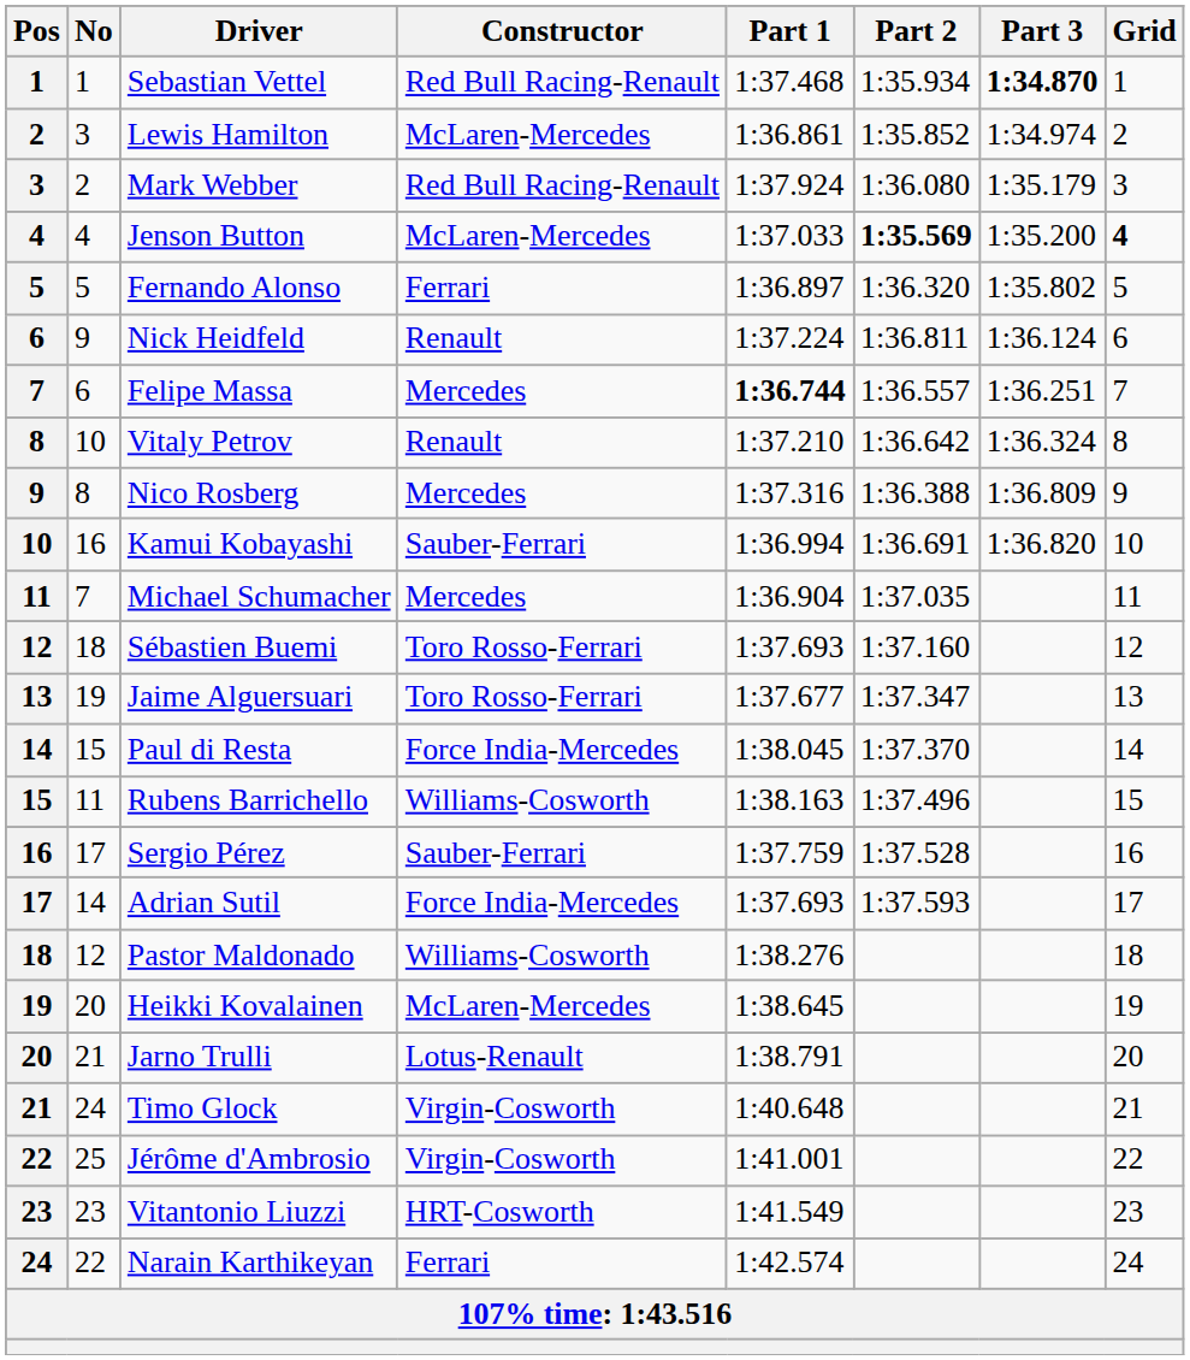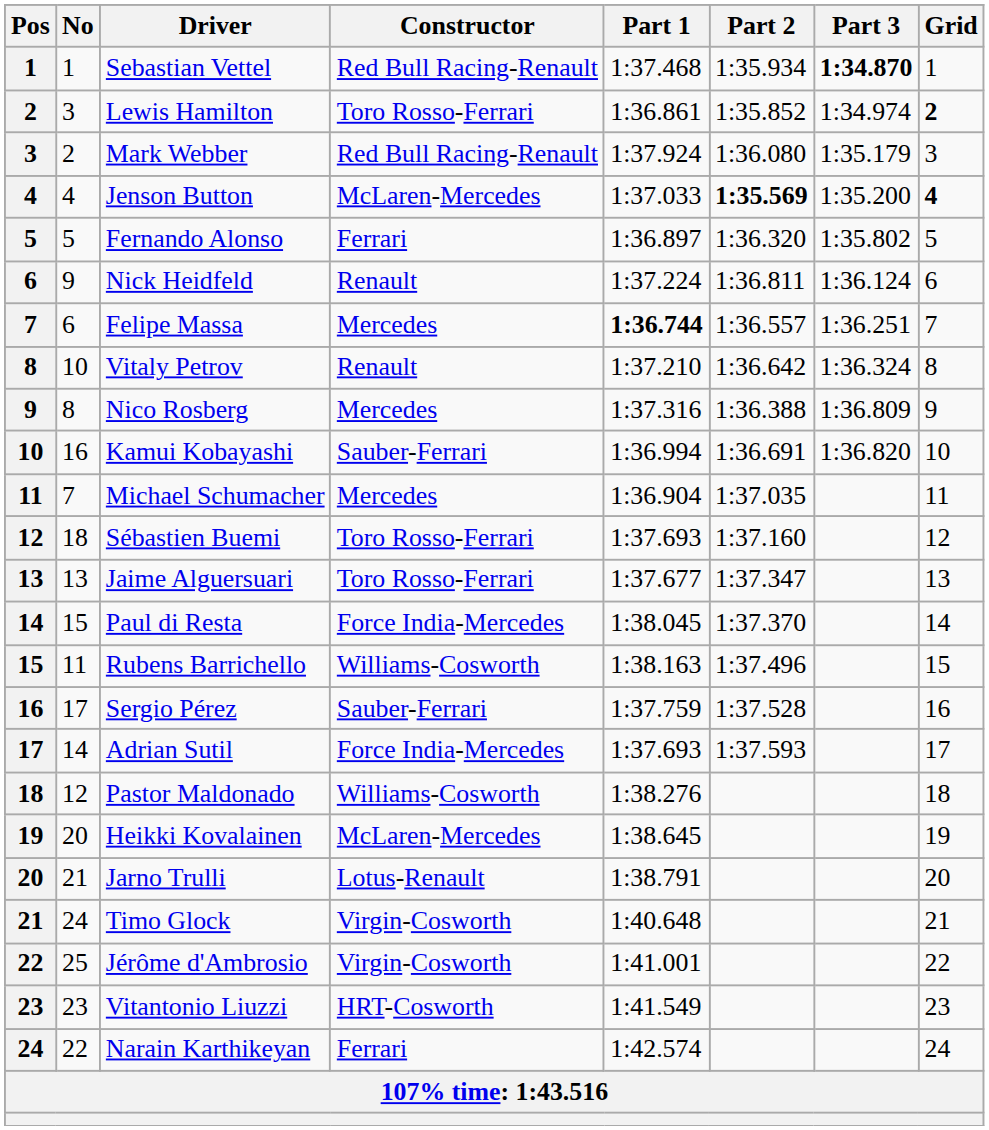Lewis Hamilton | Constructor: McLaren-Mercedes -> Toro Rosso-Ferrari
Lewis Hamilton | Grid: normal -> bold
Jaime Alguersuari | No: 19 -> 13
